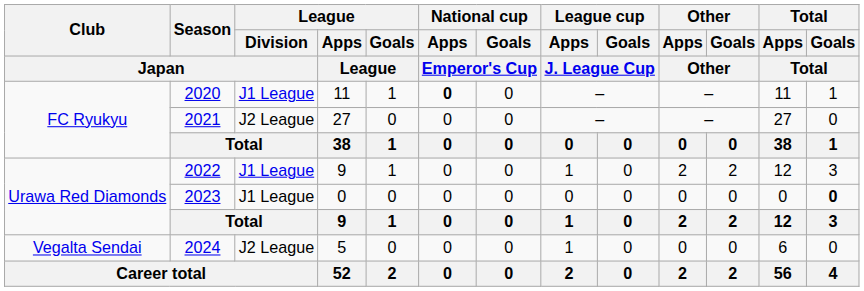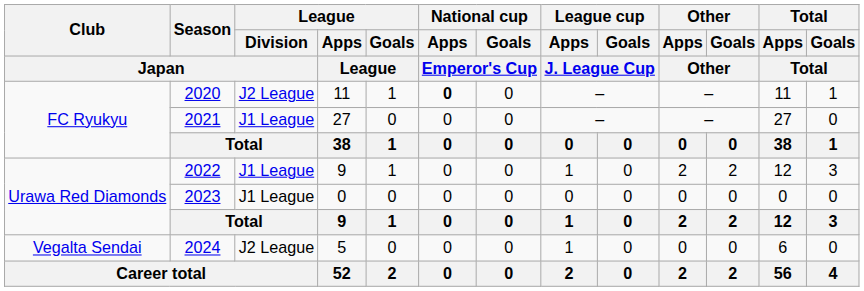2020 | League / Division / Japan: J1 League -> J2 League
2021 | League / Division / Japan: J2 League -> J1 League
2023 | Total / Goals / Total: bold -> normal
